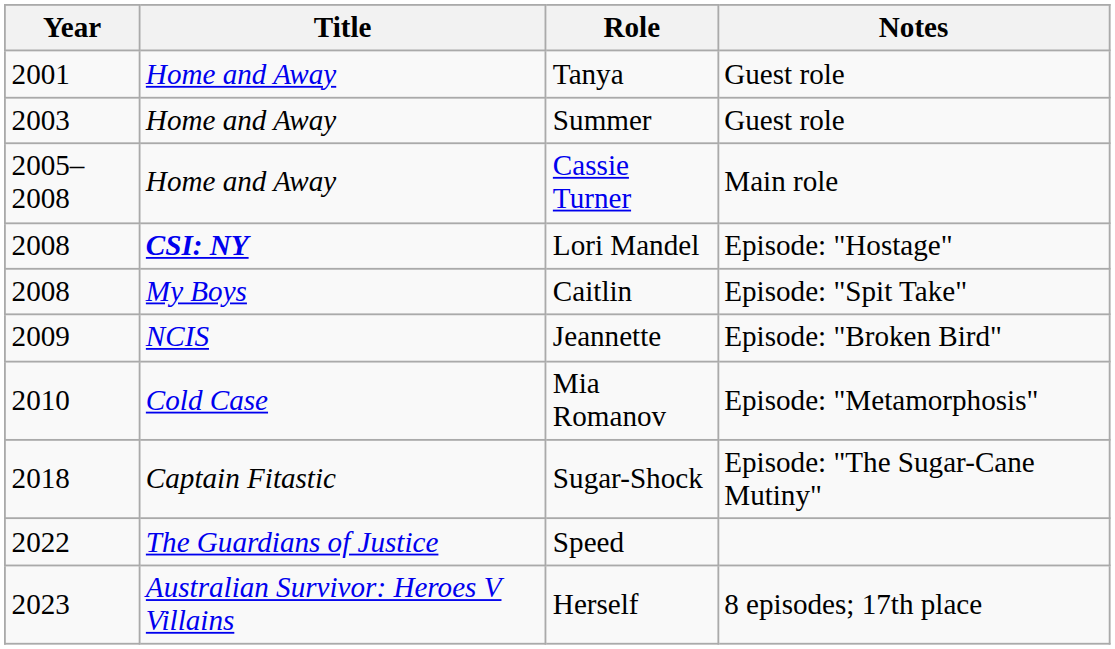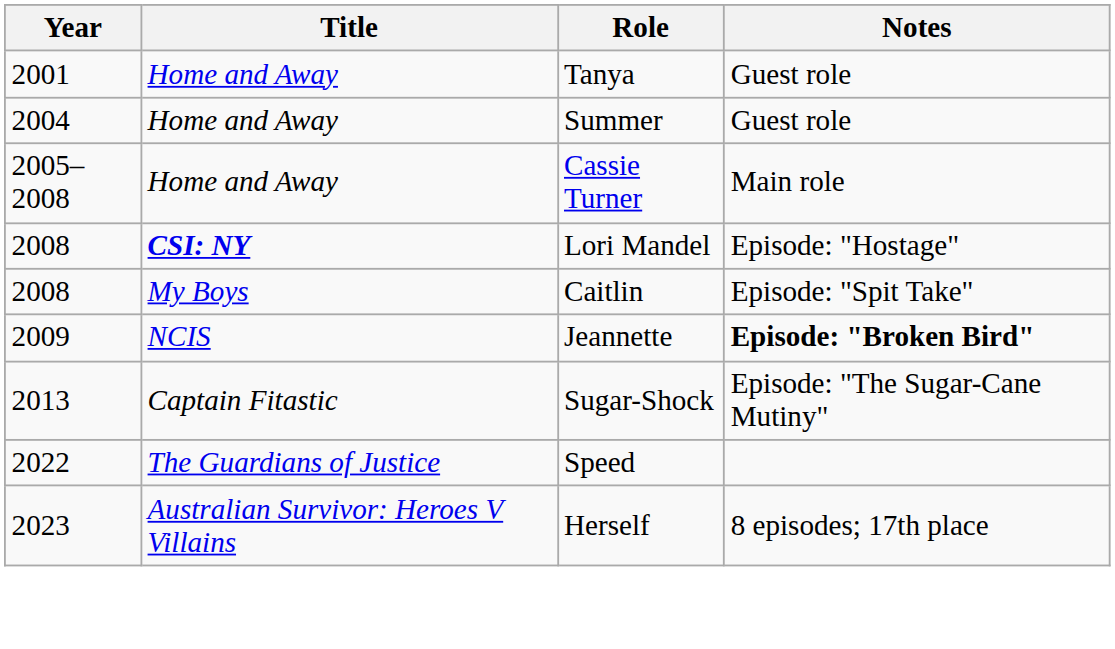Summer | Year: 2003 -> 2004
Jeannette | Notes: normal -> bold
- row: 2010 | Cold Case | Mia Romanov | Episode: "Metamorphosis"
Sugar-Shock | Year: 2018 -> 2013
